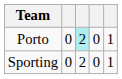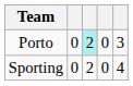Porto | column 5: 1 -> 3
Sporting | column 5: 1 -> 4
